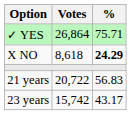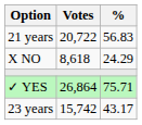rows swapped: ✓ YES <-> 21 years
X NO | %: bold -> normal
